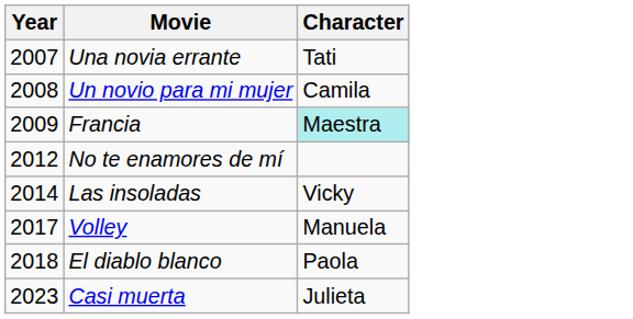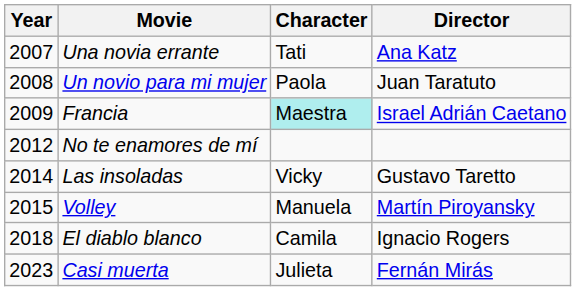+ column: Director | Ana Katz | Juan Taratuto | Israel Adrián Caetano | Gustavo Taretto | Martín Piroyansky | Ignacio Rogers | Fernán Mirás
Un novio para mi mujer | Character: Camila -> Paola
Volley | Year: 2017 -> 2015
El diablo blanco | Character: Paola -> Camila
